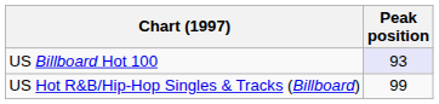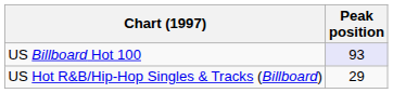US Hot R&B/Hip-Hop Singles & Tracks (Billboard) | Peak position: 99 -> 29
